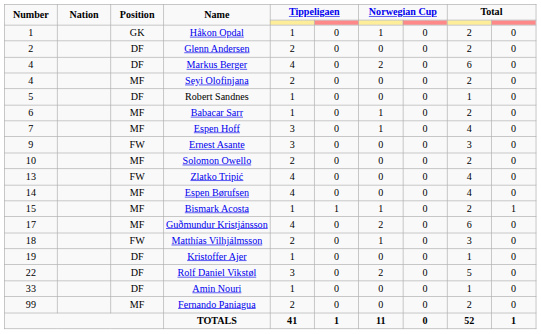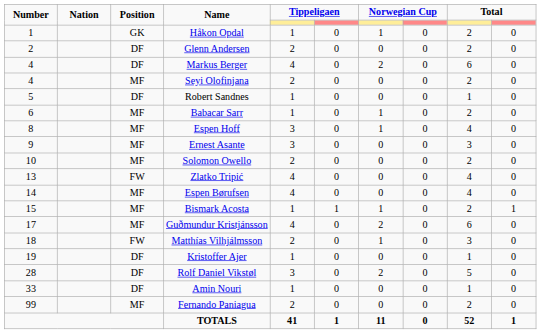Espen Hoff | Number: 7 -> 8
Ernest Asante | Position: FW -> MF
Rolf Daniel Vikstøl | Number: 22 -> 28
